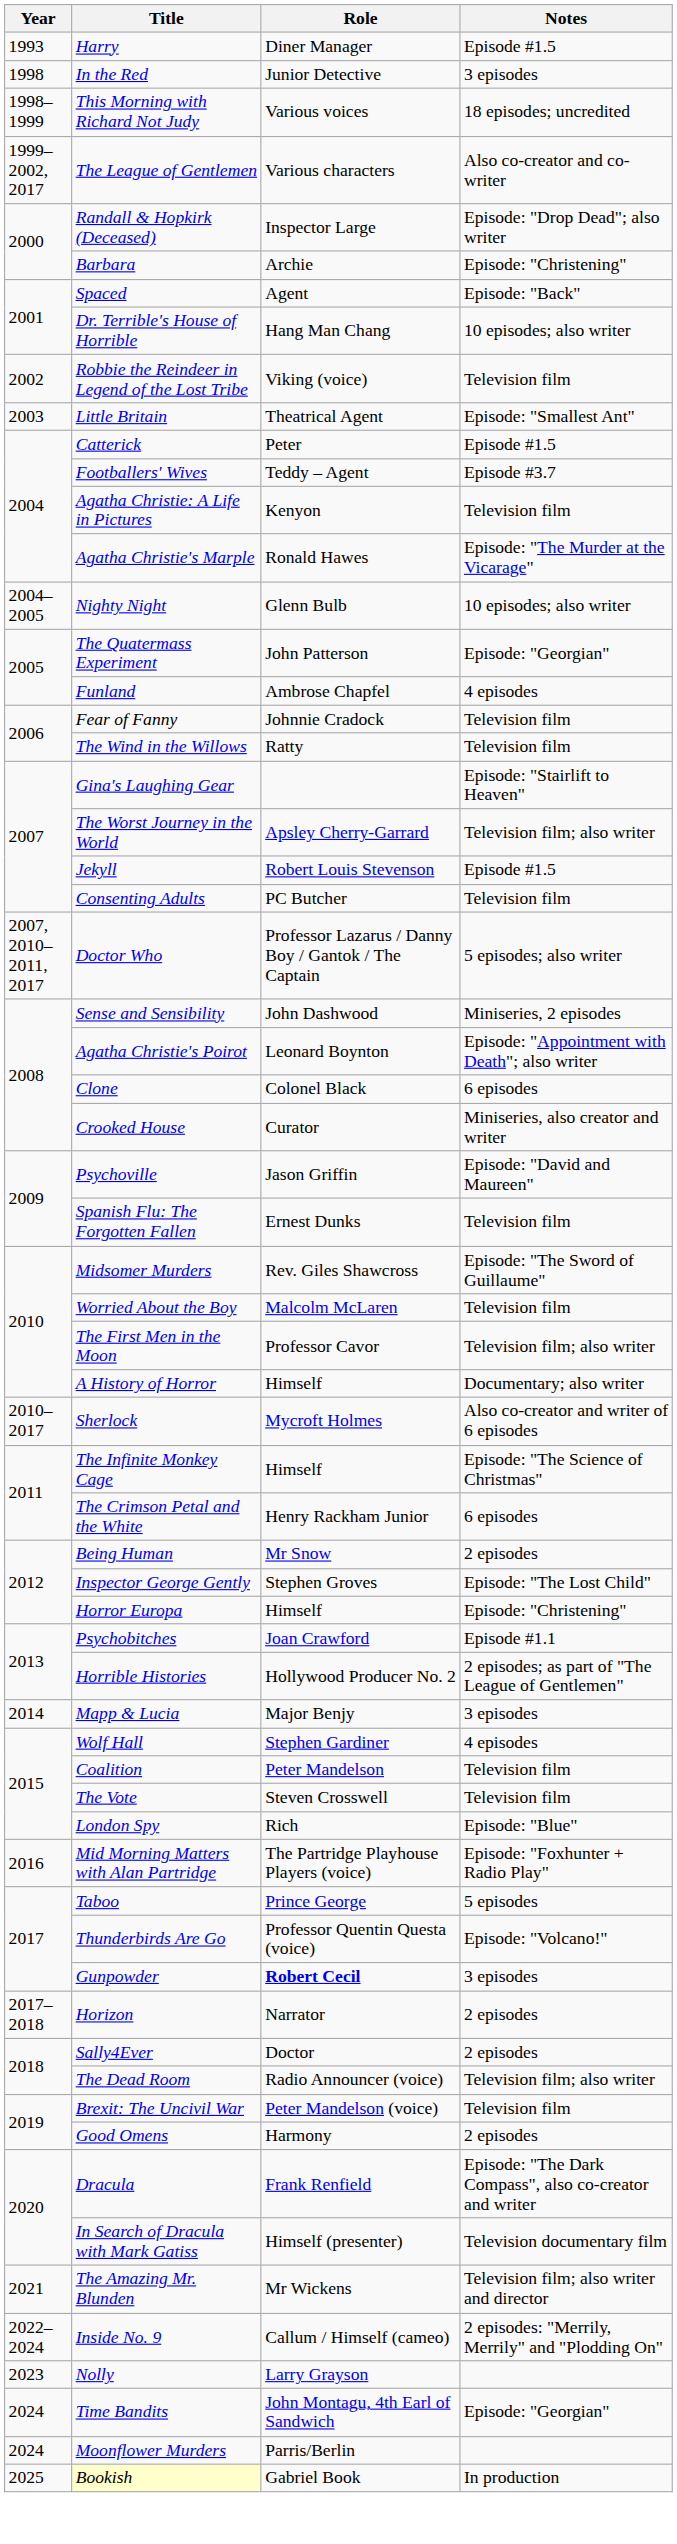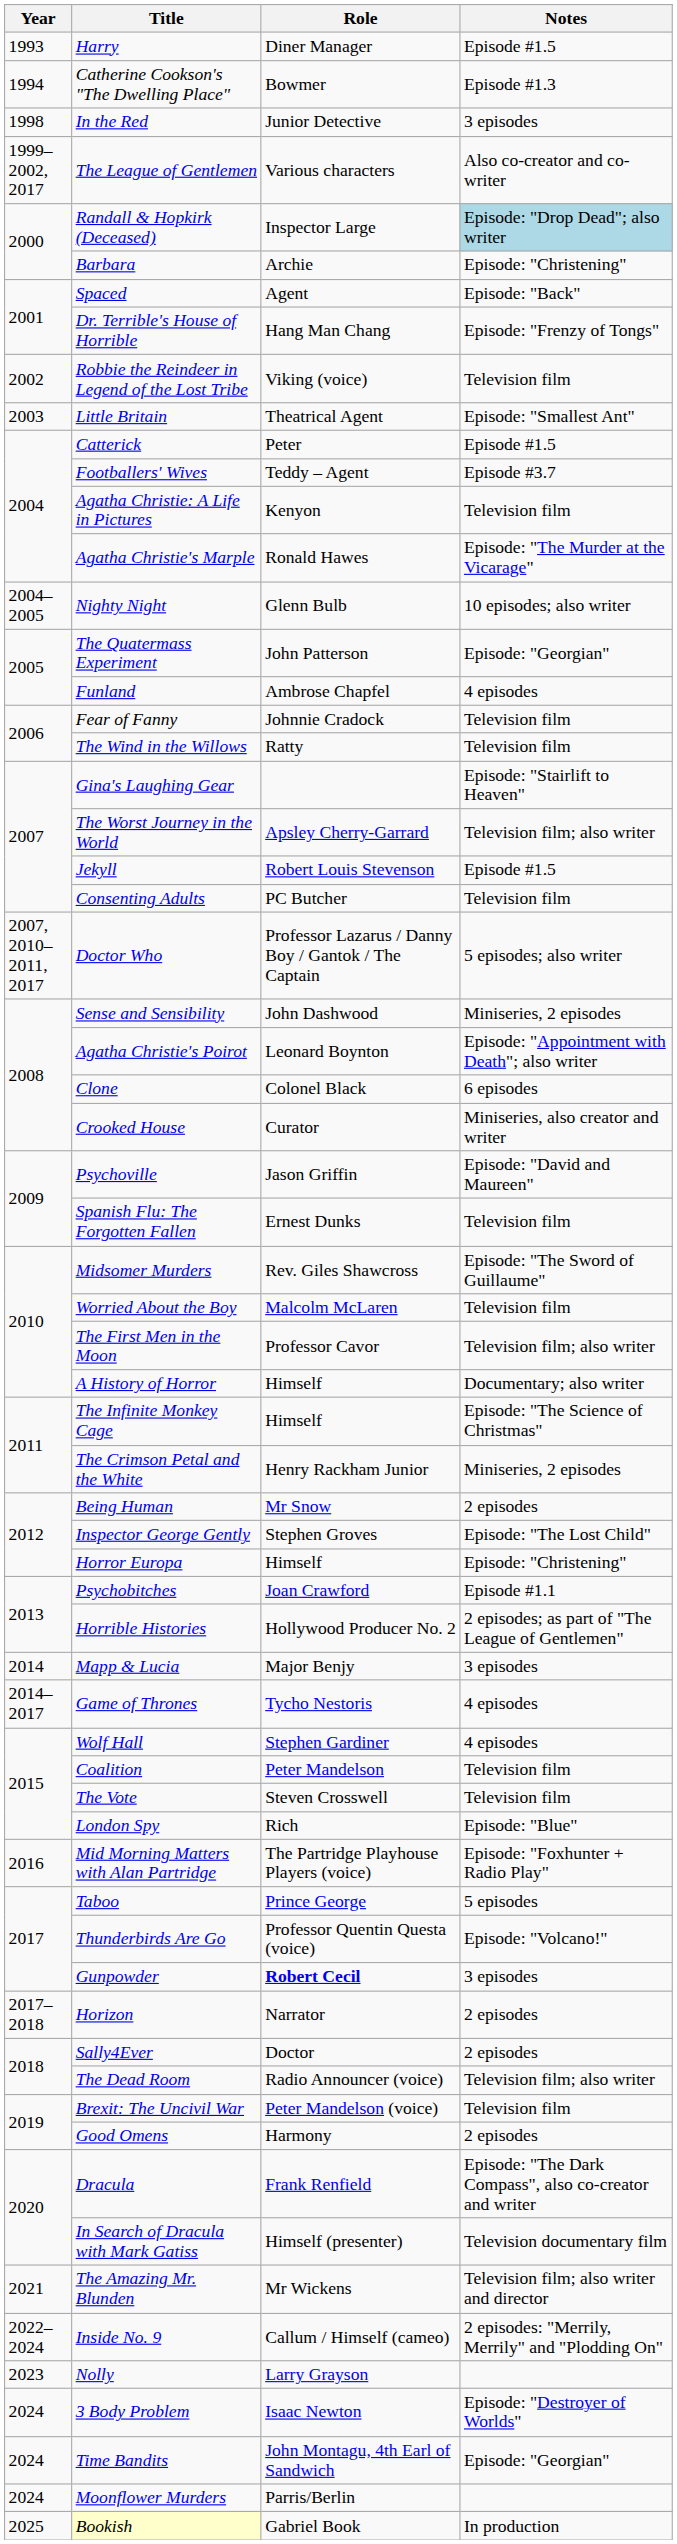+ row: 1994 | Catherine Cookson's "The Dwelling Place" | Bowmer | Episode #1.3
- row: 1998–1999 | This Morning with Richard Not Judy | Various voices | 18 episodes; uncredited
Randall & Hopkirk (Deceased) | Notes: no background -> lightblue background
Dr. Terrible's House of Horrible | Notes: 10 episodes; also writer -> Episode: "Frenzy of Tongs"
- row: 2010–2017 | Sherlock | Mycroft Holmes | Also co-creator and writer of 6 episodes
The Crimson Petal and the White | Notes: 6 episodes -> Miniseries, 2 episodes
+ row: 2014–2017 | Game of Thrones | Tycho Nestoris | 4 episodes
+ row: 2024 | 3 Body Problem | Isaac Newton | Episode: "Destroyer of Worlds"
